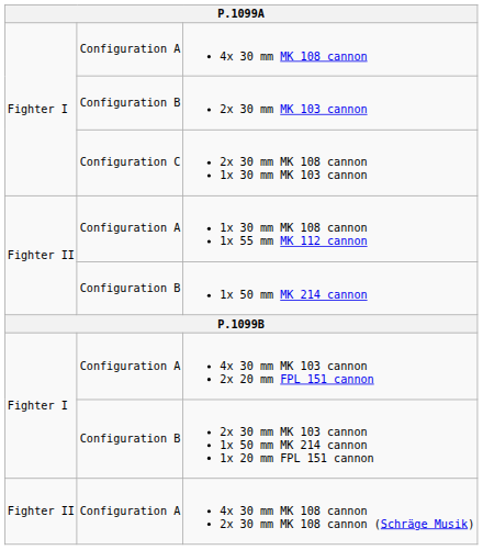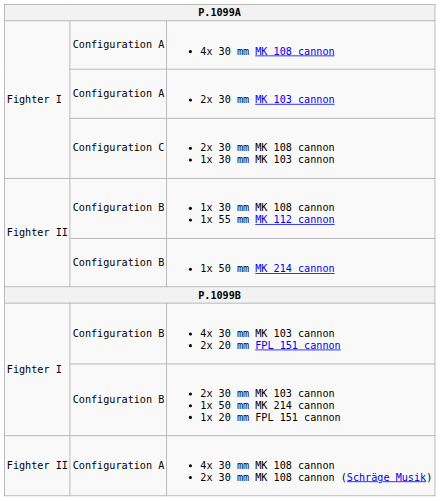2x 30 mm MK 103 cannon | column 2: Configuration B -> Configuration A
1x 30 mm MK 108 cannon 1x 55 mm MK 112 cannon | column 2: Configuration A -> Configuration B
4x 30 mm MK 103 cannon 2x 20 mm FPL 151 cannon | column 2: Configuration A -> Configuration B
